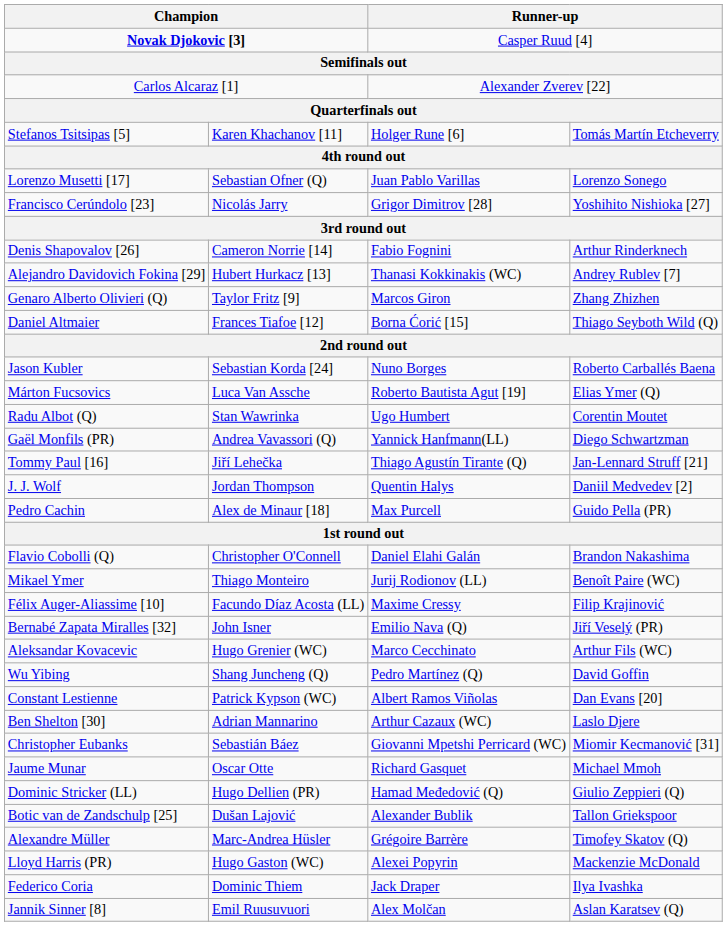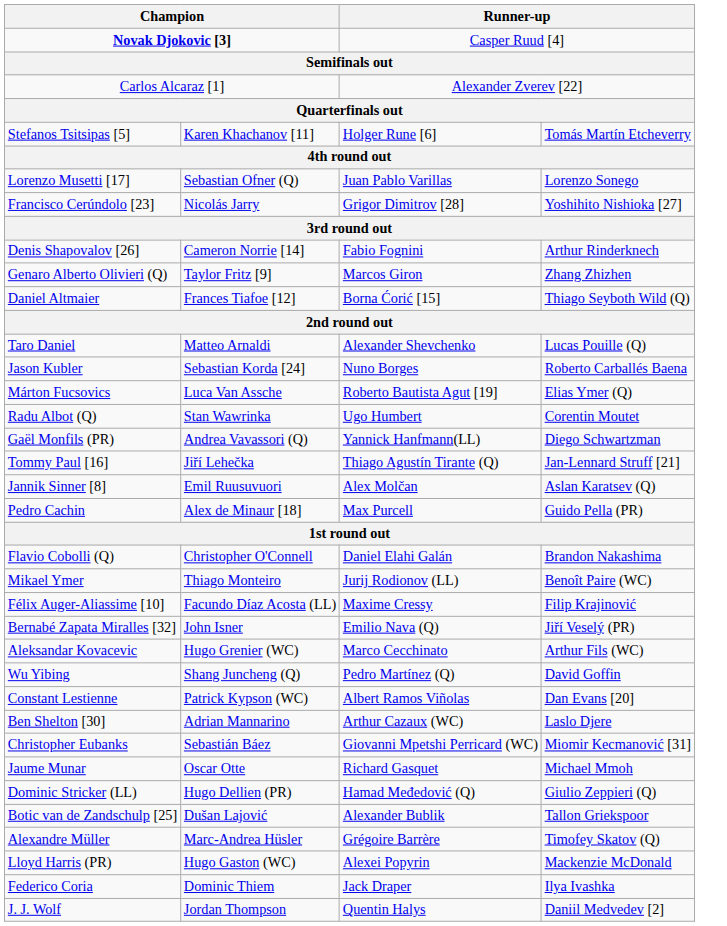- row: Alejandro Davidovich Fokina [29] | Hubert Hurkacz [13] | Thanasi Kokkinakis (WC) | Andrey Rublev [7]
+ row: Taro Daniel | Matteo Arnaldi | Alexander Shevchenko | Lucas Pouille (Q)
rows swapped: Jannik Sinner [8] <-> J. J. Wolf
